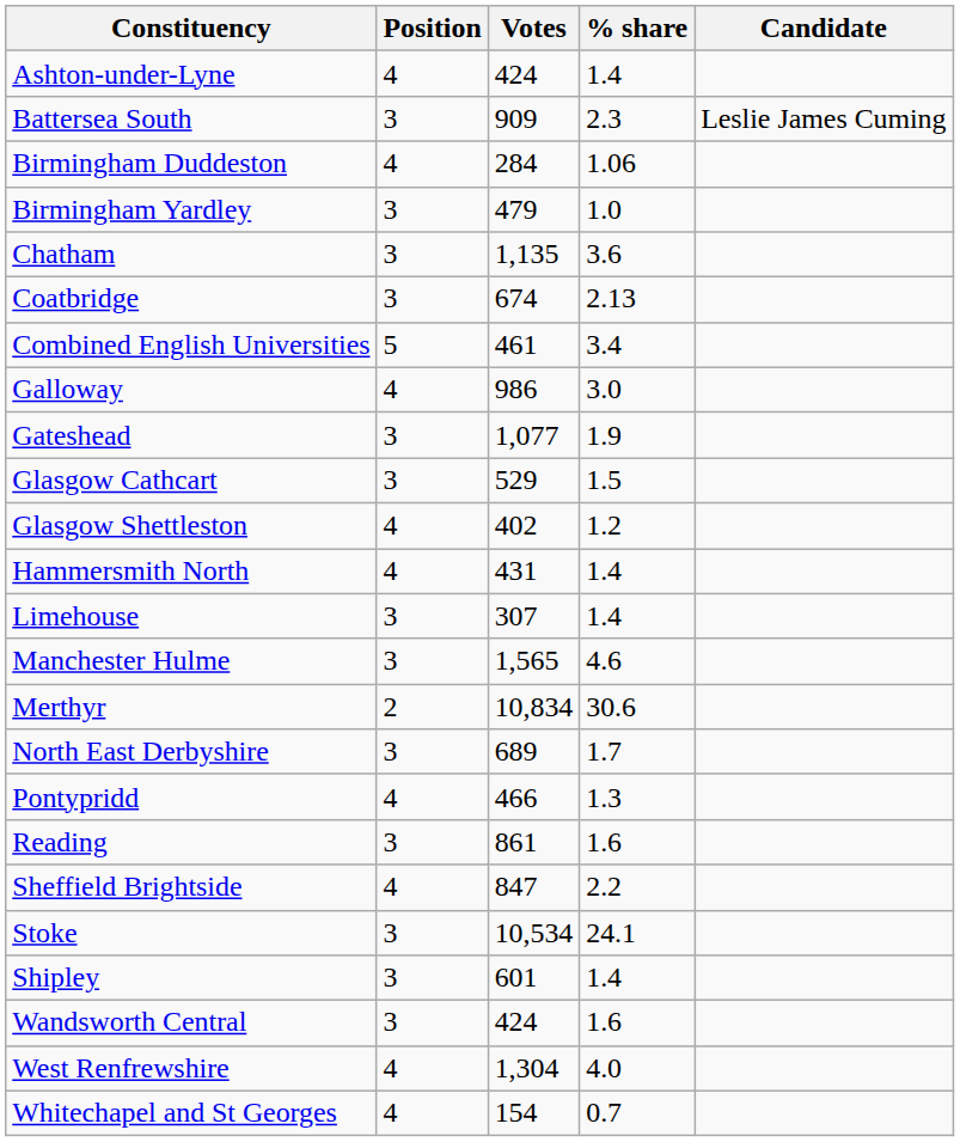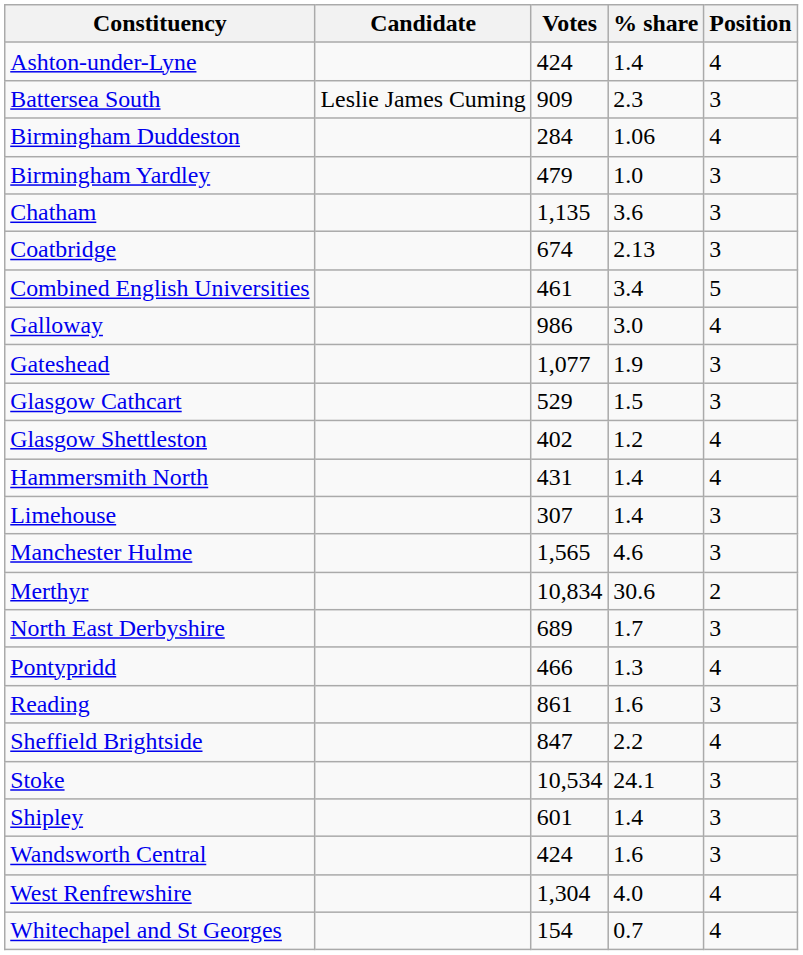columns swapped: Candidate <-> Position
